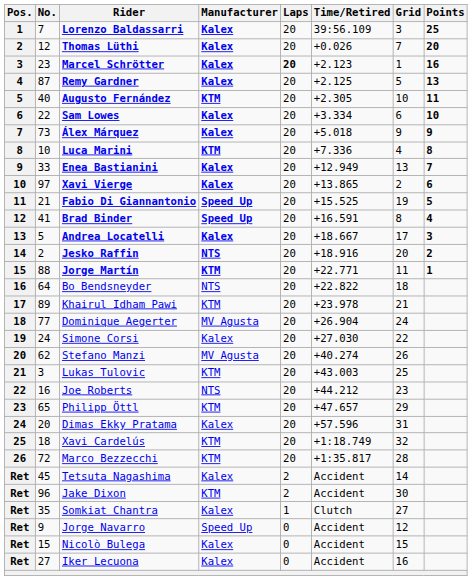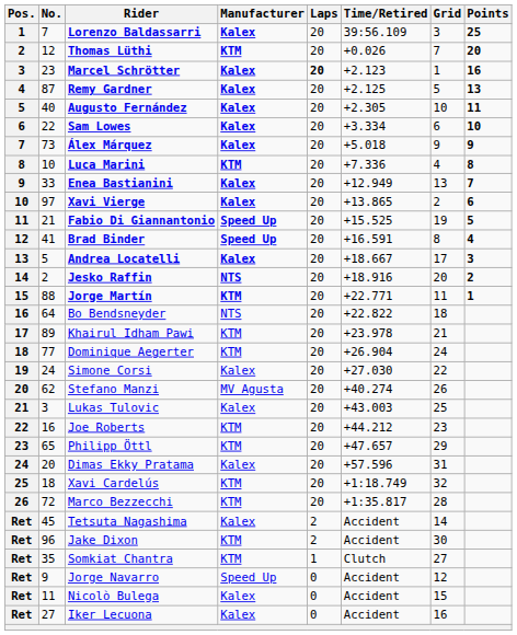Thomas Lüthi | Manufacturer: Kalex -> KTM
Augusto Fernández | Manufacturer: KTM -> Kalex
Dominique Aegerter | Manufacturer: MV Agusta -> KTM
Lukas Tulovic | Manufacturer: KTM -> Kalex
Joe Roberts | Manufacturer: NTS -> KTM
Somkiat Chantra | Manufacturer: Kalex -> KTM
Nicolò Bulega | No.: 15 -> 11
